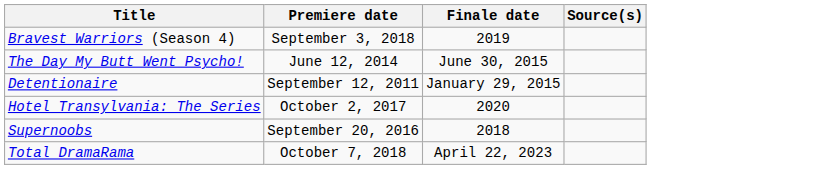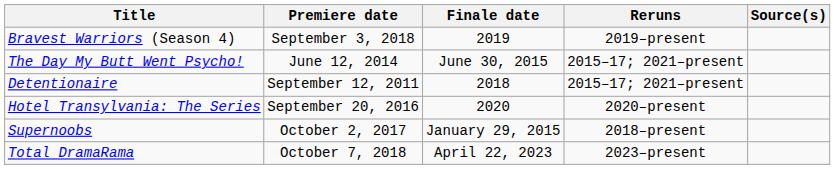+ column: Reruns | 2019–present | 2015–17; 2021–present | 2015–17; 2021–present | 2020–present | 2018–present | 2023–present
Detentionaire | Finale date: January 29, 2015 -> 2018
Hotel Transylvania: The Series | Premiere date: October 2, 2017 -> September 20, 2016
Supernoobs | Premiere date: September 20, 2016 -> October 2, 2017
Supernoobs | Finale date: 2018 -> January 29, 2015
